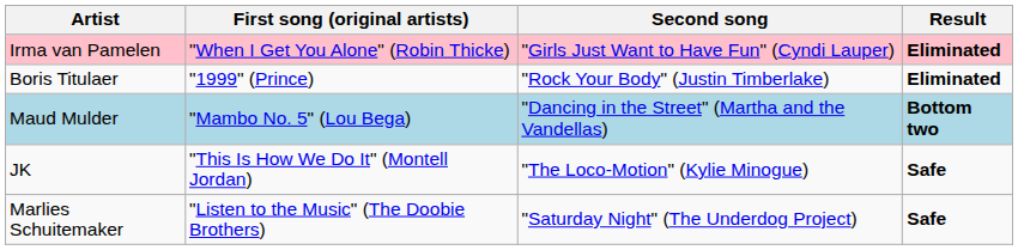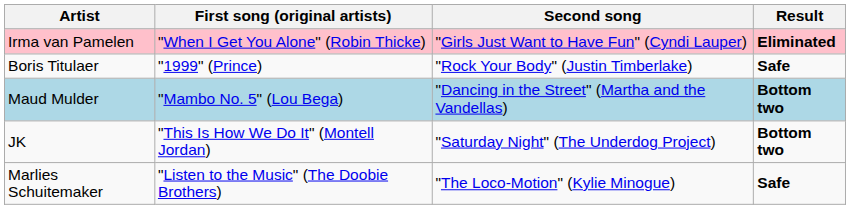Boris Titulaer | Result: Eliminated -> Safe
JK | Second song: "The Loco-Motion" (Kylie Minogue) -> "Saturday Night" (The Underdog Project)
JK | Result: Safe -> Bottom two
Marlies Schuitemaker | Second song: "Saturday Night" (The Underdog Project) -> "The Loco-Motion" (Kylie Minogue)
